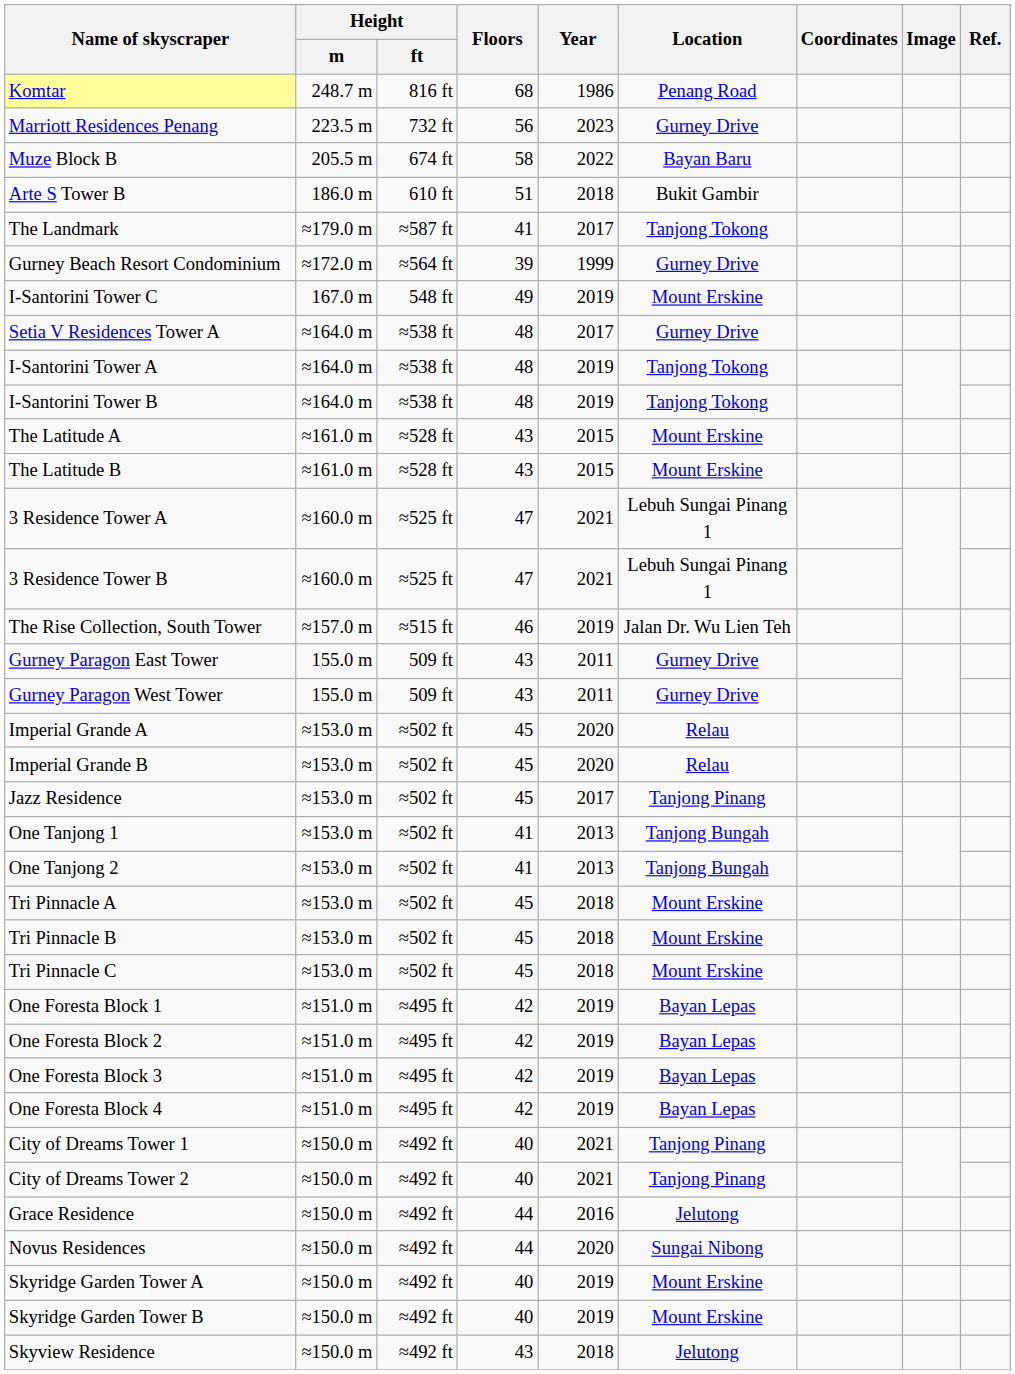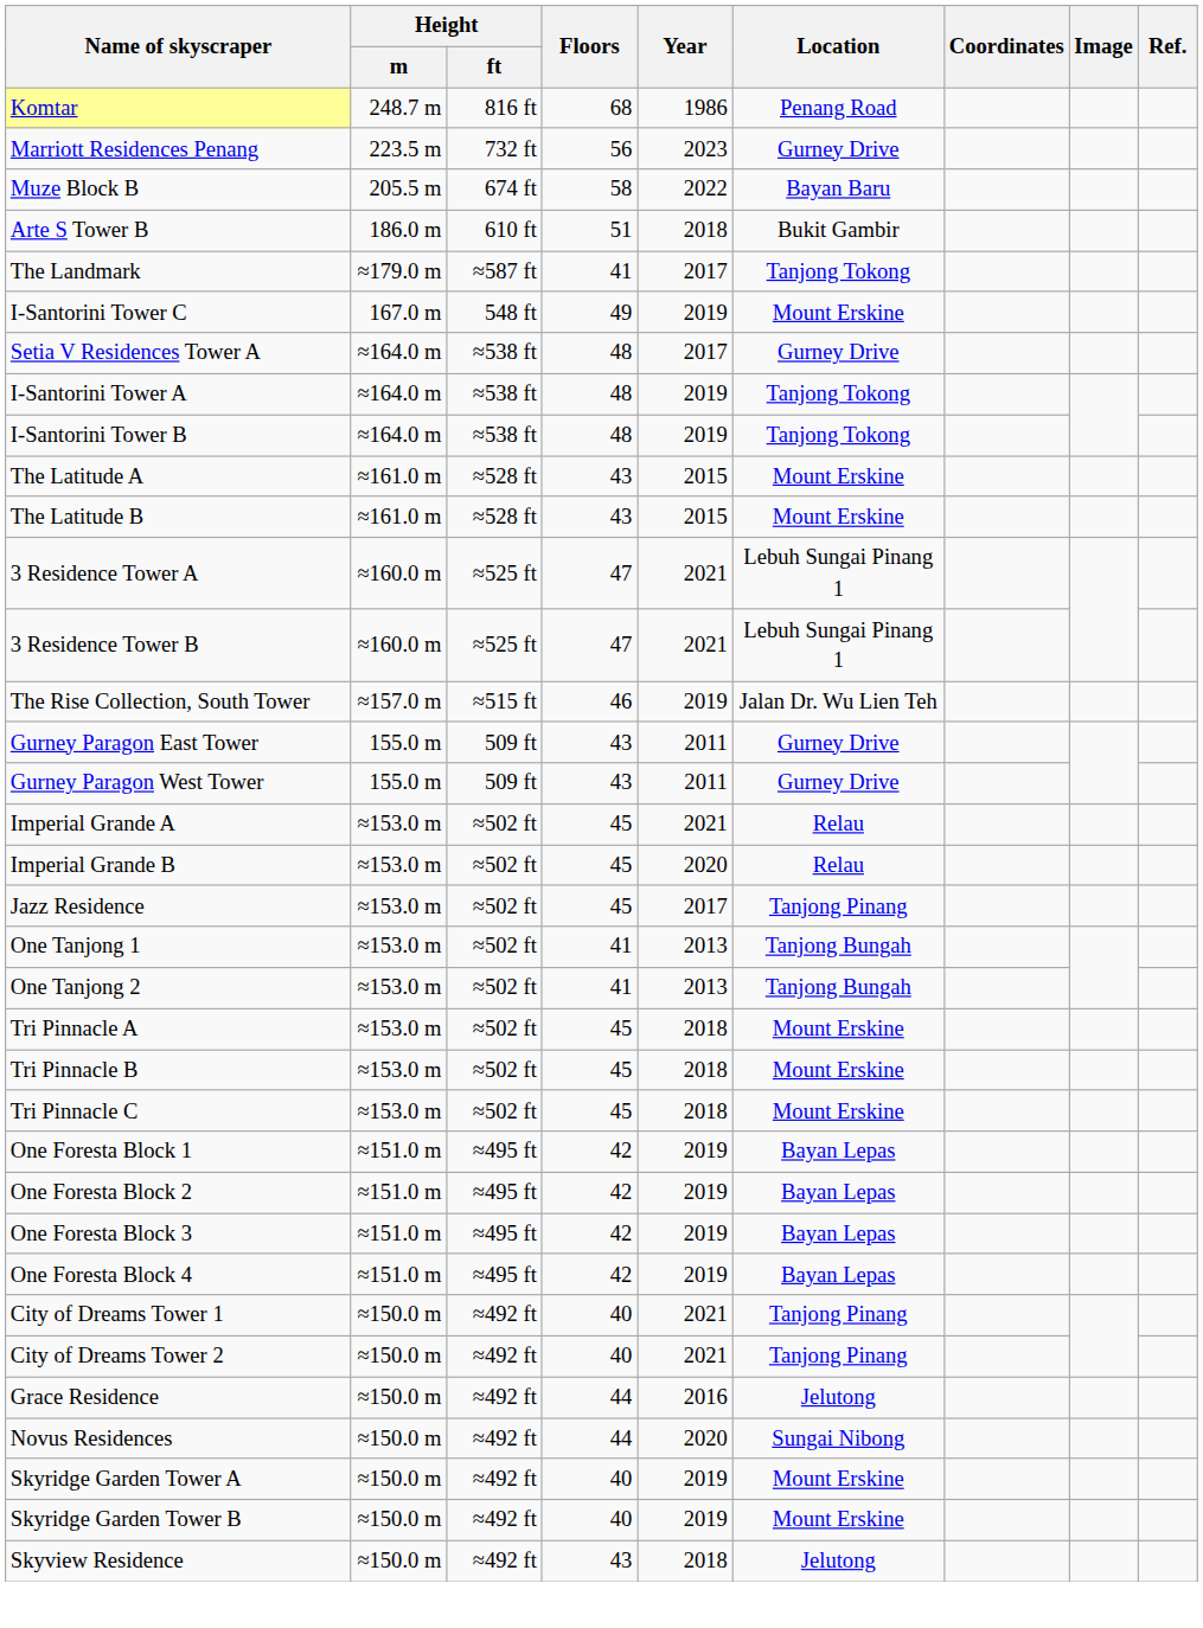- row: Gurney Beach Resort Condominium | ≈172.0 m | ≈564 ft | 39 | 1999 | Gurney Drive
Imperial Grande A | Year: 2020 -> 2021
